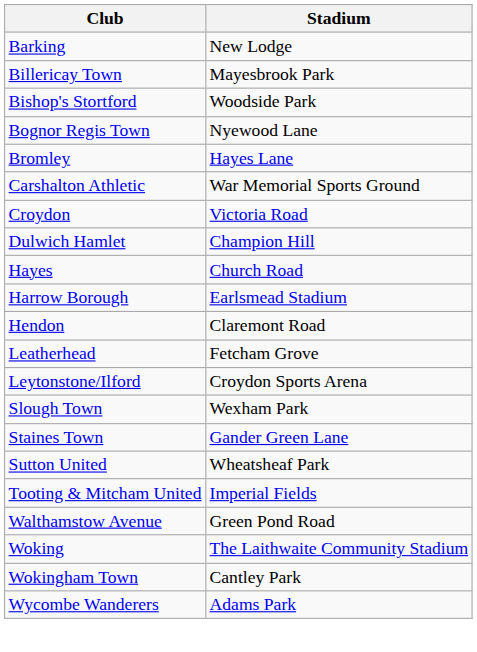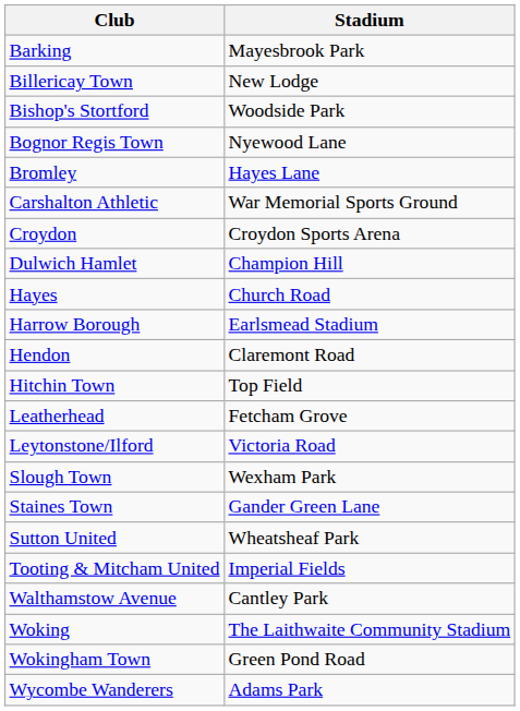Barking | Stadium: New Lodge -> Mayesbrook Park
Billericay Town | Stadium: Mayesbrook Park -> New Lodge
Croydon | Stadium: Victoria Road -> Croydon Sports Arena
+ row: Hitchin Town | Top Field
Leytonstone/Ilford | Stadium: Croydon Sports Arena -> Victoria Road
Walthamstow Avenue | Stadium: Green Pond Road -> Cantley Park
Wokingham Town | Stadium: Cantley Park -> Green Pond Road
